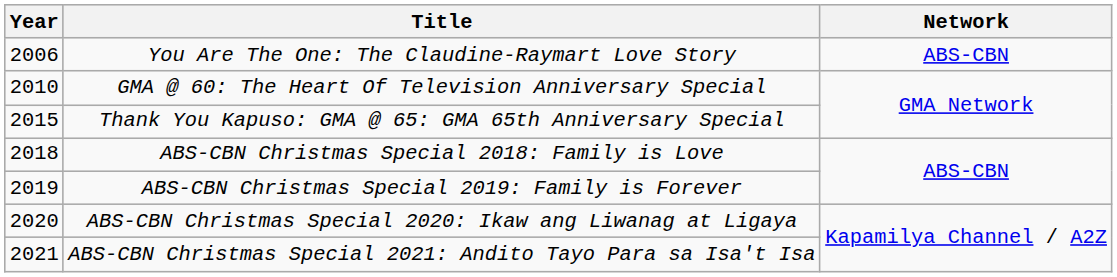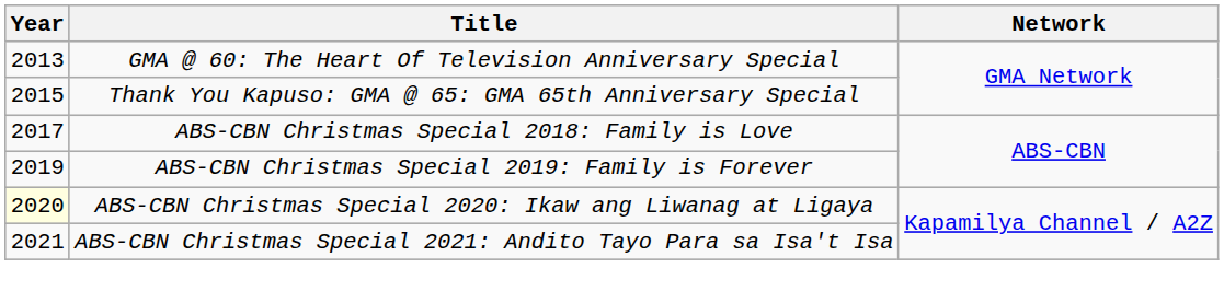- row: 2006 | You Are The One: The Claudine-Raymart Love Story | ABS-CBN
GMA @ 60: The Heart Of Television Anniversary Special | Year: 2010 -> 2013
ABS-CBN Christmas Special 2018: Family is Love | Year: 2018 -> 2017
ABS-CBN Christmas Special 2020: Ikaw ang Liwanag at Ligaya | Year: no background -> lightyellow background
